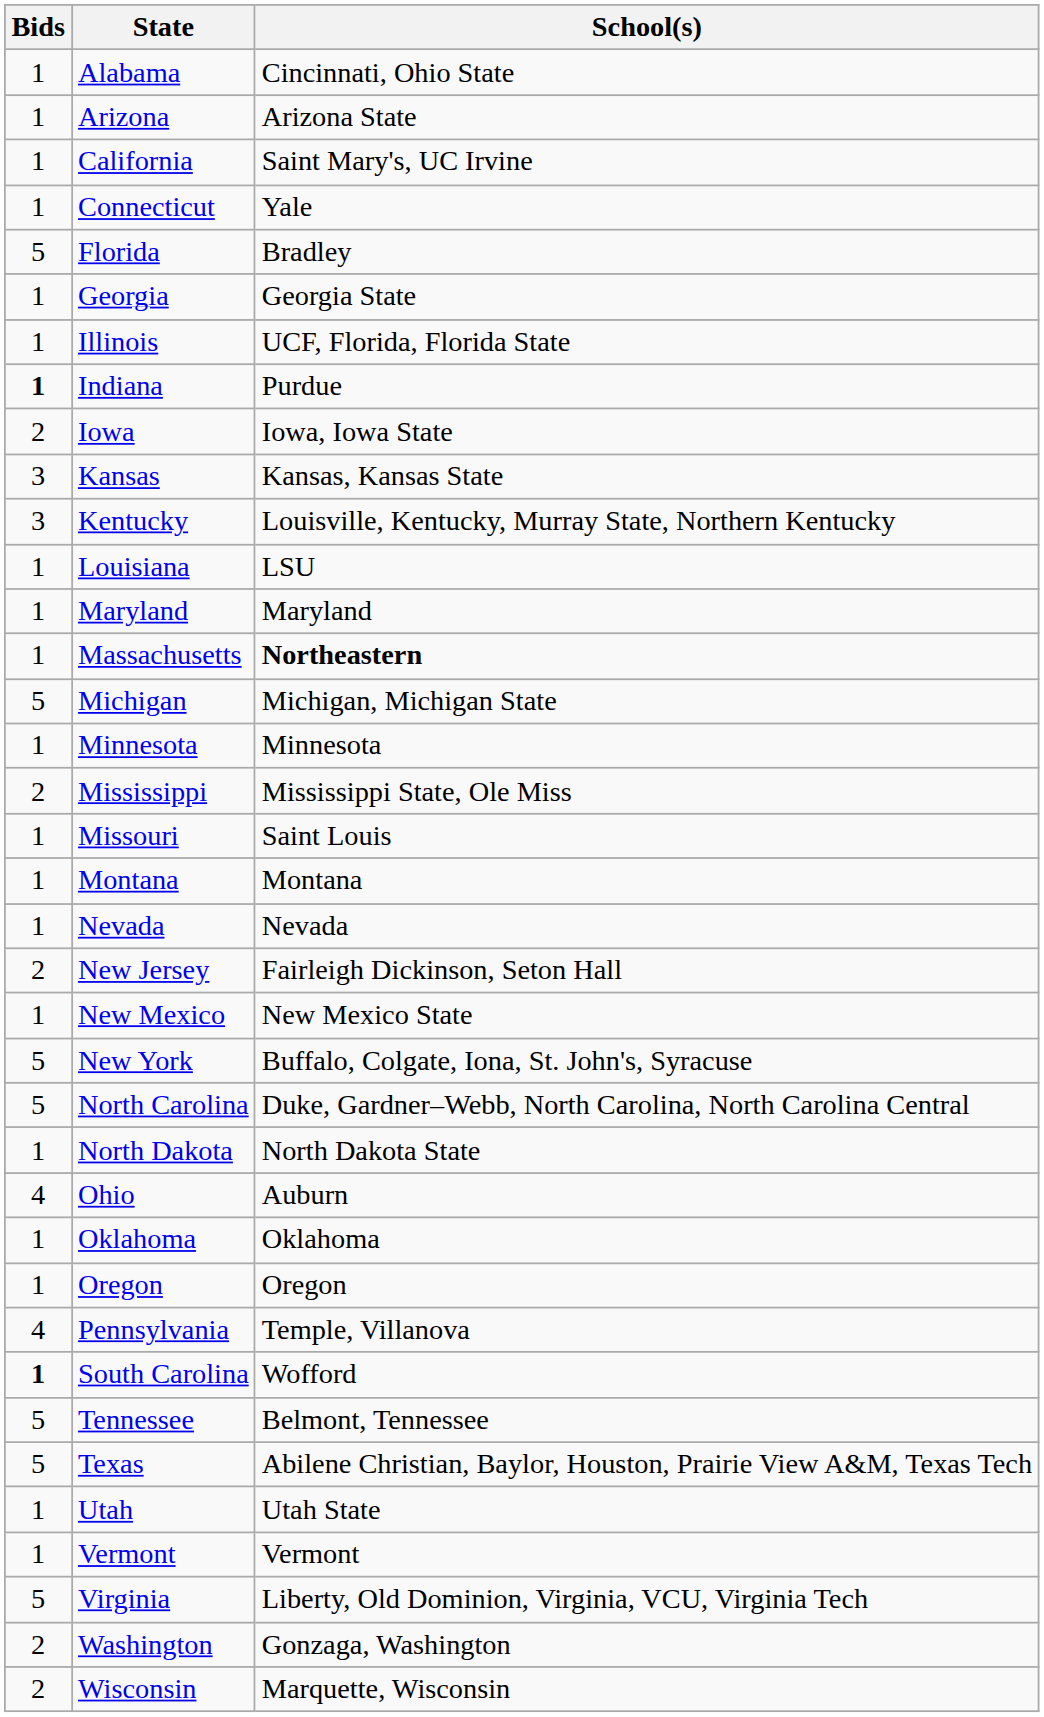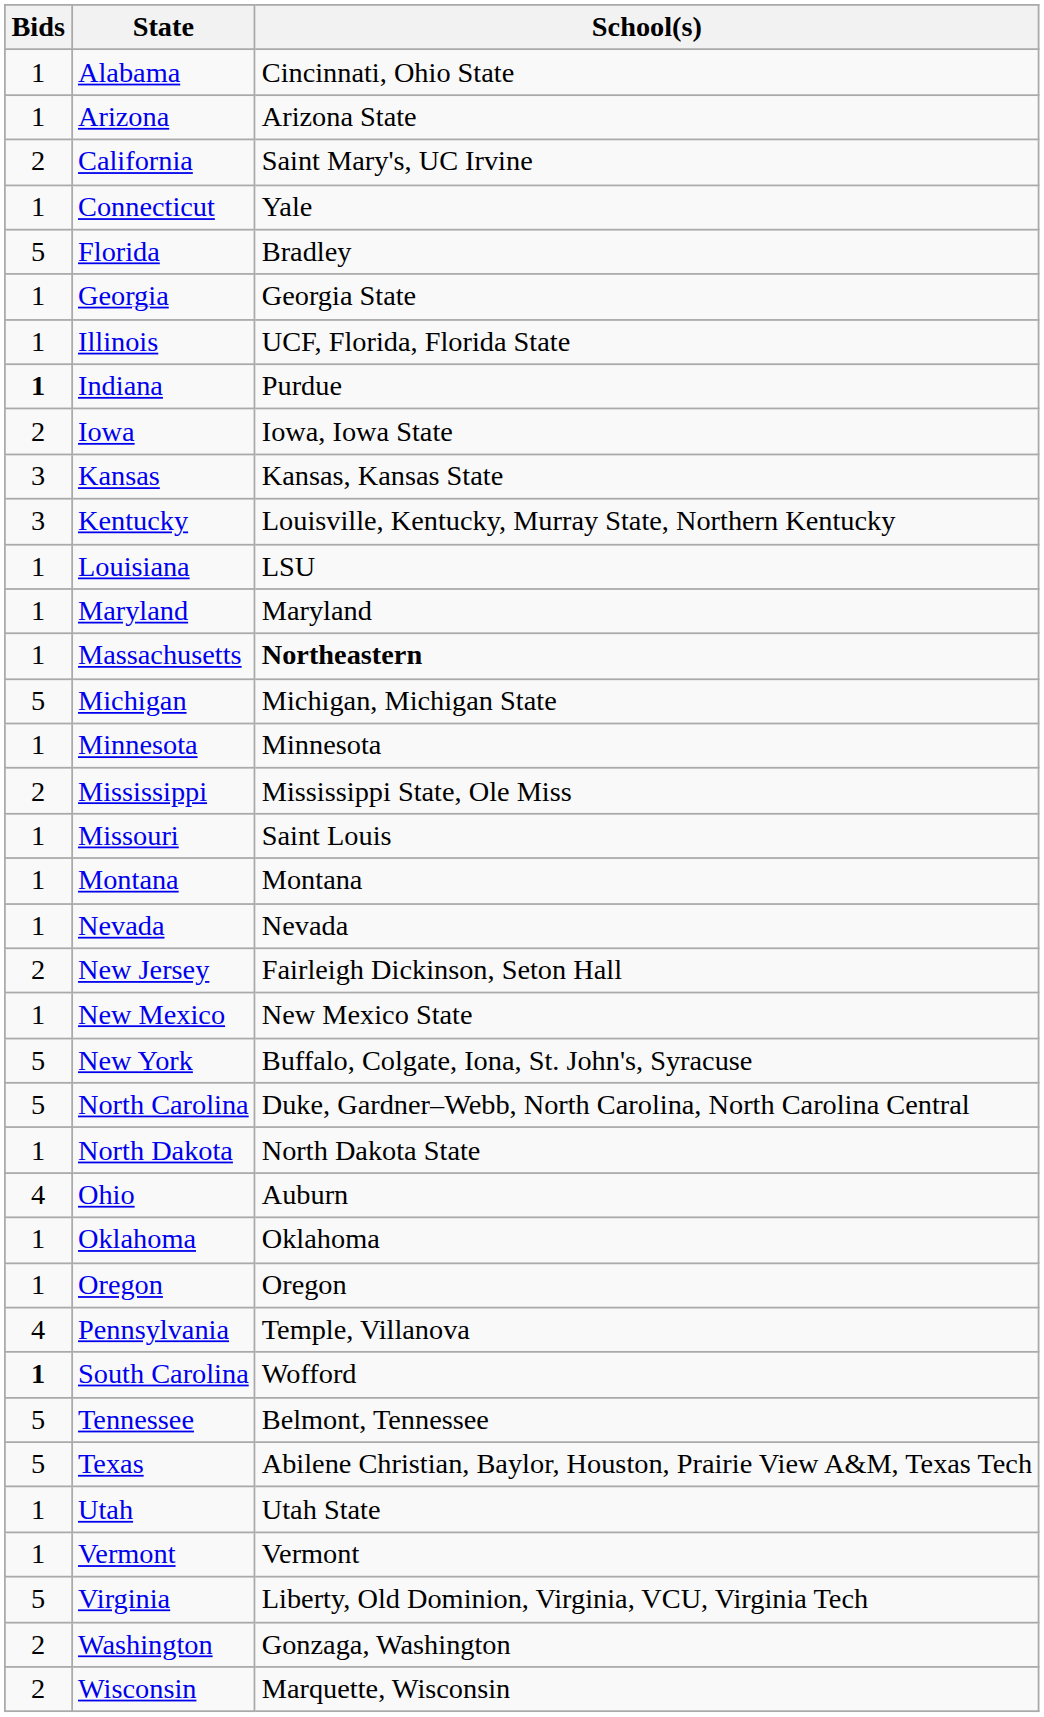California | Bids: 1 -> 2
